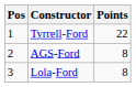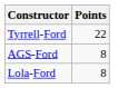- column: Pos | 1 | 2 | 3
